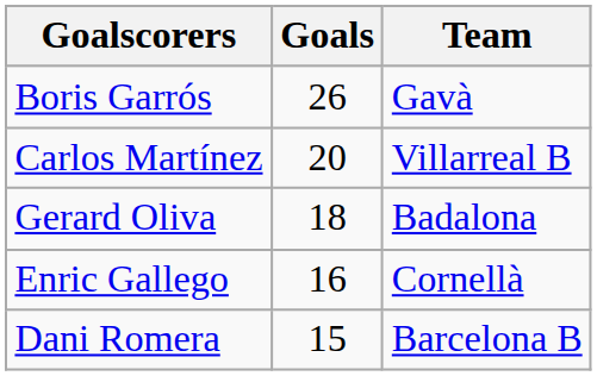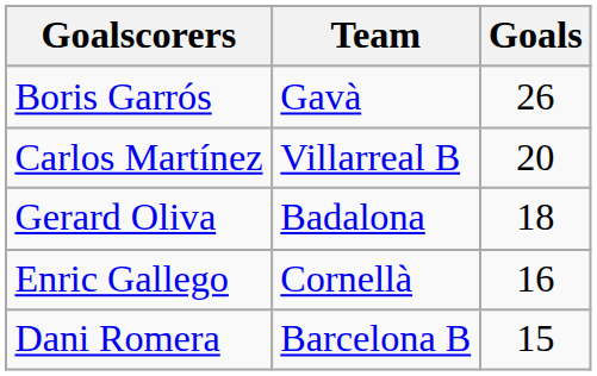columns swapped: Goals <-> Team
